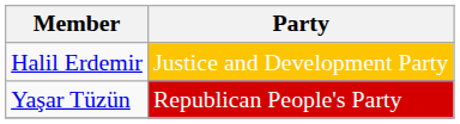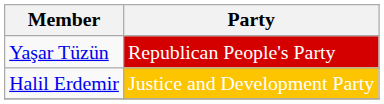rows swapped: Halil Erdemir <-> Yaşar Tüzün
